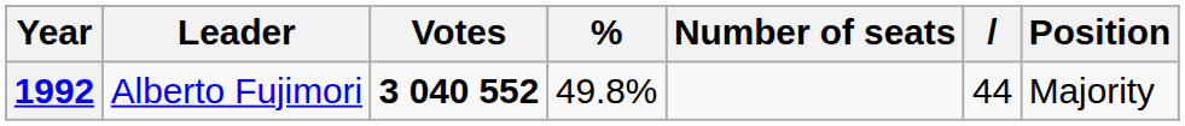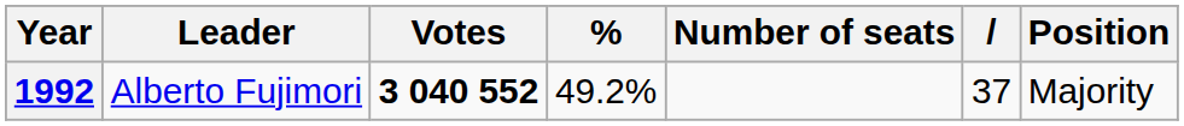1992 | %: 49.8% -> 49.2%
1992 | column 6: 44 -> 37
